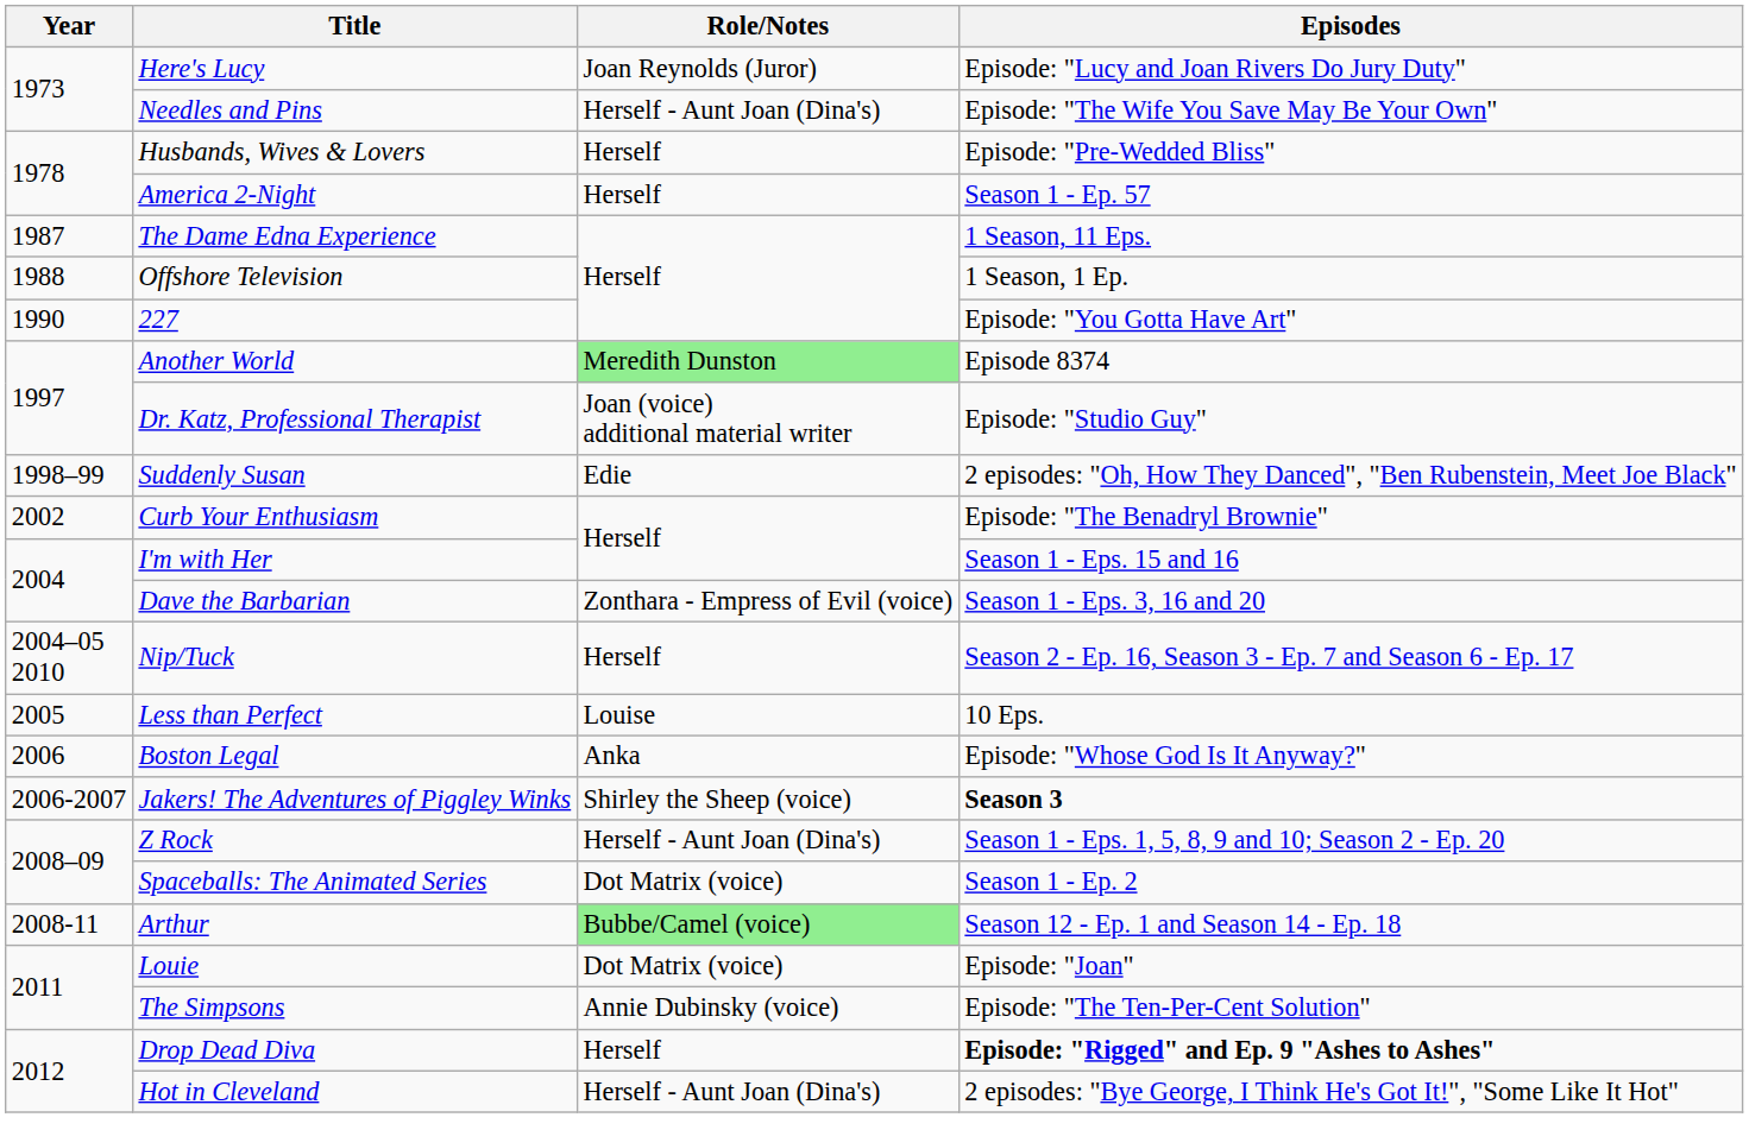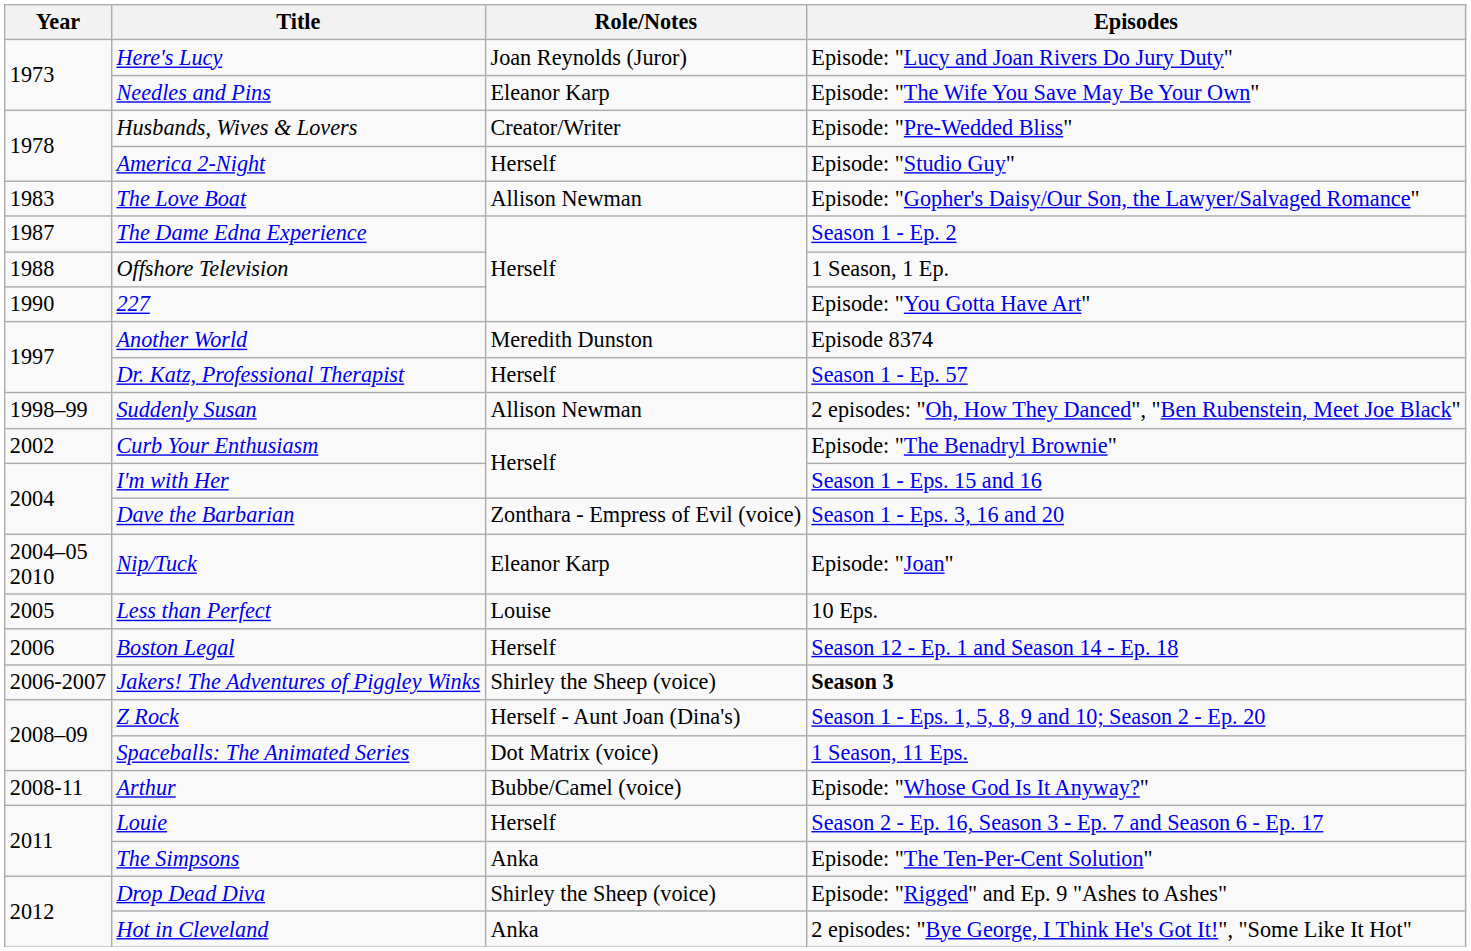Needles and Pins | Role/Notes: Herself - Aunt Joan (Dina's) -> Eleanor Karp
Husbands, Wives & Lovers | Role/Notes: Herself -> Creator/Writer
America 2-Night | Episodes: Season 1 - Ep. 57 -> Episode: "Studio Guy"
+ row: 1983 | The Love Boat | Allison Newman | Episode: "Gopher's Daisy/Our Son, the Lawyer/Salvaged Romance"
The Dame Edna Experience | Episodes: 1 Season, 11 Eps. -> Season 1 - Ep. 2
Another World | Role/Notes: lightgreen background -> no background
Dr. Katz, Professional Therapist | Role/Notes: Joan (voice) additional material writer -> Herself
Dr. Katz, Professional Therapist | Episodes: Episode: "Studio Guy" -> Season 1 - Ep. 57
Suddenly Susan | Role/Notes: Edie -> Allison Newman
Nip/Tuck | Role/Notes: Herself -> Eleanor Karp
Nip/Tuck | Episodes: Season 2 - Ep. 16, Season 3 - Ep. 7 and Season 6 - Ep. 17 -> Episode: "Joan"
Boston Legal | Role/Notes: Anka -> Herself
Boston Legal | Episodes: Episode: "Whose God Is It Anyway?" -> Season 12 - Ep. 1 and Season 14 - Ep. 18
Spaceballs: The Animated Series | Episodes: Season 1 - Ep. 2 -> 1 Season, 11 Eps.
Arthur | Role/Notes: lightgreen background -> no background
Arthur | Episodes: Season 12 - Ep. 1 and Season 14 - Ep. 18 -> Episode: "Whose God Is It Anyway?"
Louie | Role/Notes: Dot Matrix (voice) -> Herself
Louie | Episodes: Episode: "Joan" -> Season 2 - Ep. 16, Season 3 - Ep. 7 and Season 6 - Ep. 17
The Simpsons | Role/Notes: Annie Dubinsky (voice) -> Anka
Drop Dead Diva | Role/Notes: Herself -> Shirley the Sheep (voice)
Drop Dead Diva | Episodes: bold -> normal
Hot in Cleveland | Role/Notes: Herself - Aunt Joan (Dina's) -> Anka
